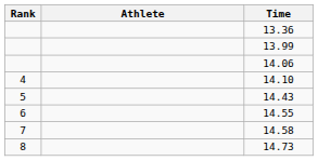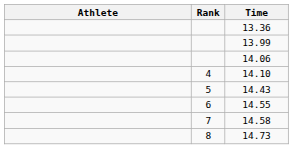columns swapped: Rank <-> Athlete
